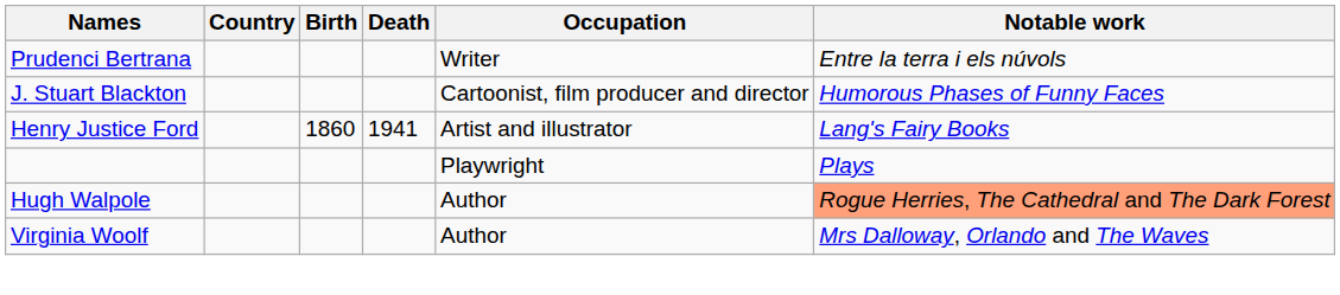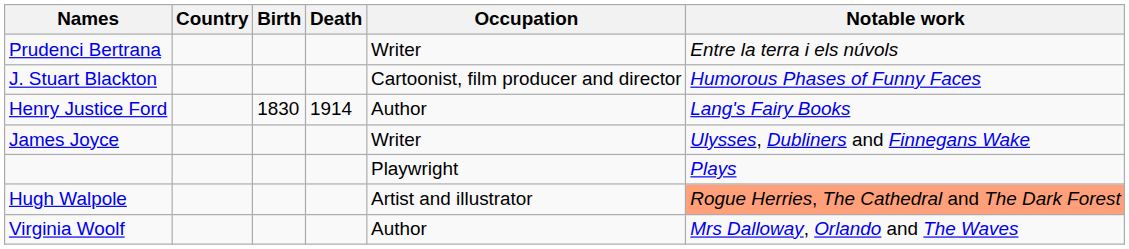Henry Justice Ford | Birth: 1860 -> 1830
Henry Justice Ford | Death: 1941 -> 1914
Henry Justice Ford | Occupation: Artist and illustrator -> Author
+ row: James Joyce | Writer | Ulysses, Dubliners and Finnegans Wake
Hugh Walpole | Occupation: Author -> Artist and illustrator
